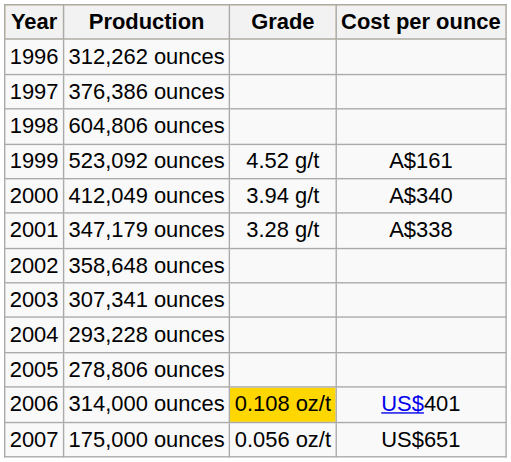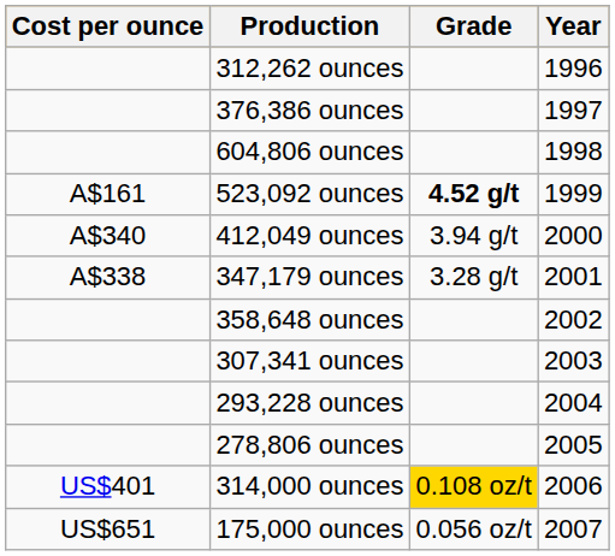columns swapped: Year <-> Cost per ounce
523,092 ounces | Grade: normal -> bold
